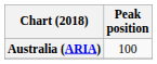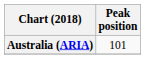Australia (ARIA) | Peak position: 100 -> 101
